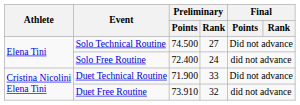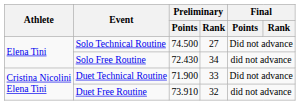Solo Free Routine | Preliminary / Points: 72.400 -> 72.430
Solo Free Routine | Preliminary / Rank: 24 -> 34
